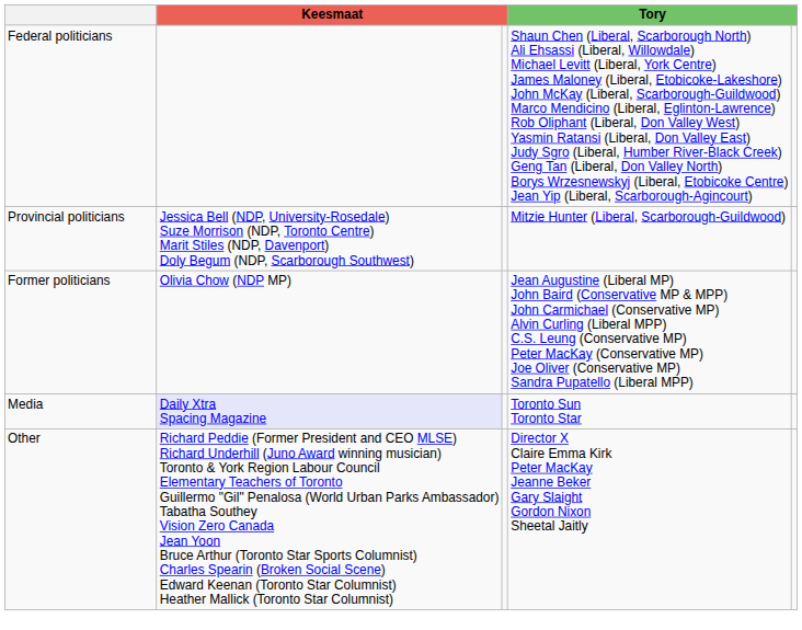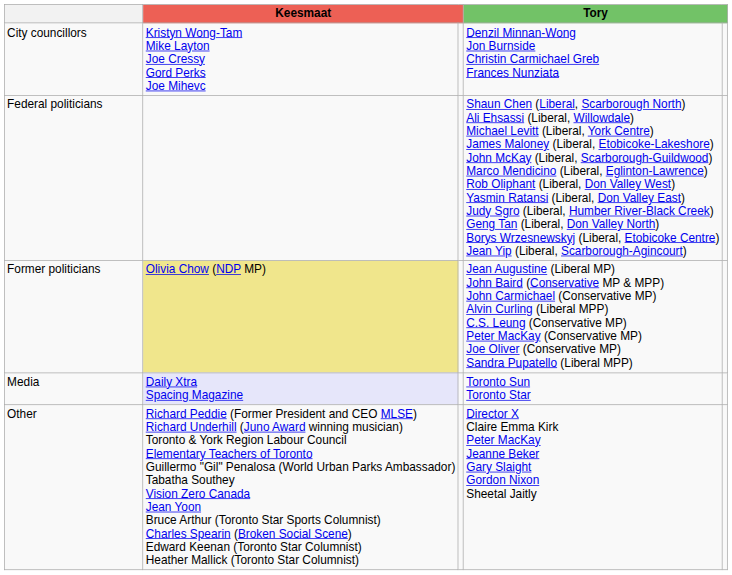+ row: City councillors | Kristyn Wong-Tam Mike Layton Joe Cressy Gord Perks Joe Mihevc | Denzil Minnan-Wong Jon Burnside Christin Carmichael Greb Frances Nunziata
- row: Provincial politicians | Jessica Bell (NDP, University-Rosedale) Suze Morrison (NDP, Toronto Centre) Marit Stiles (NDP, Davenport) Doly Begum (NDP, Scarborough Southwest) | Mitzie Hunter (Liberal, Scarborough-Guildwood)
Former politicians | column 2: no background -> khaki background
